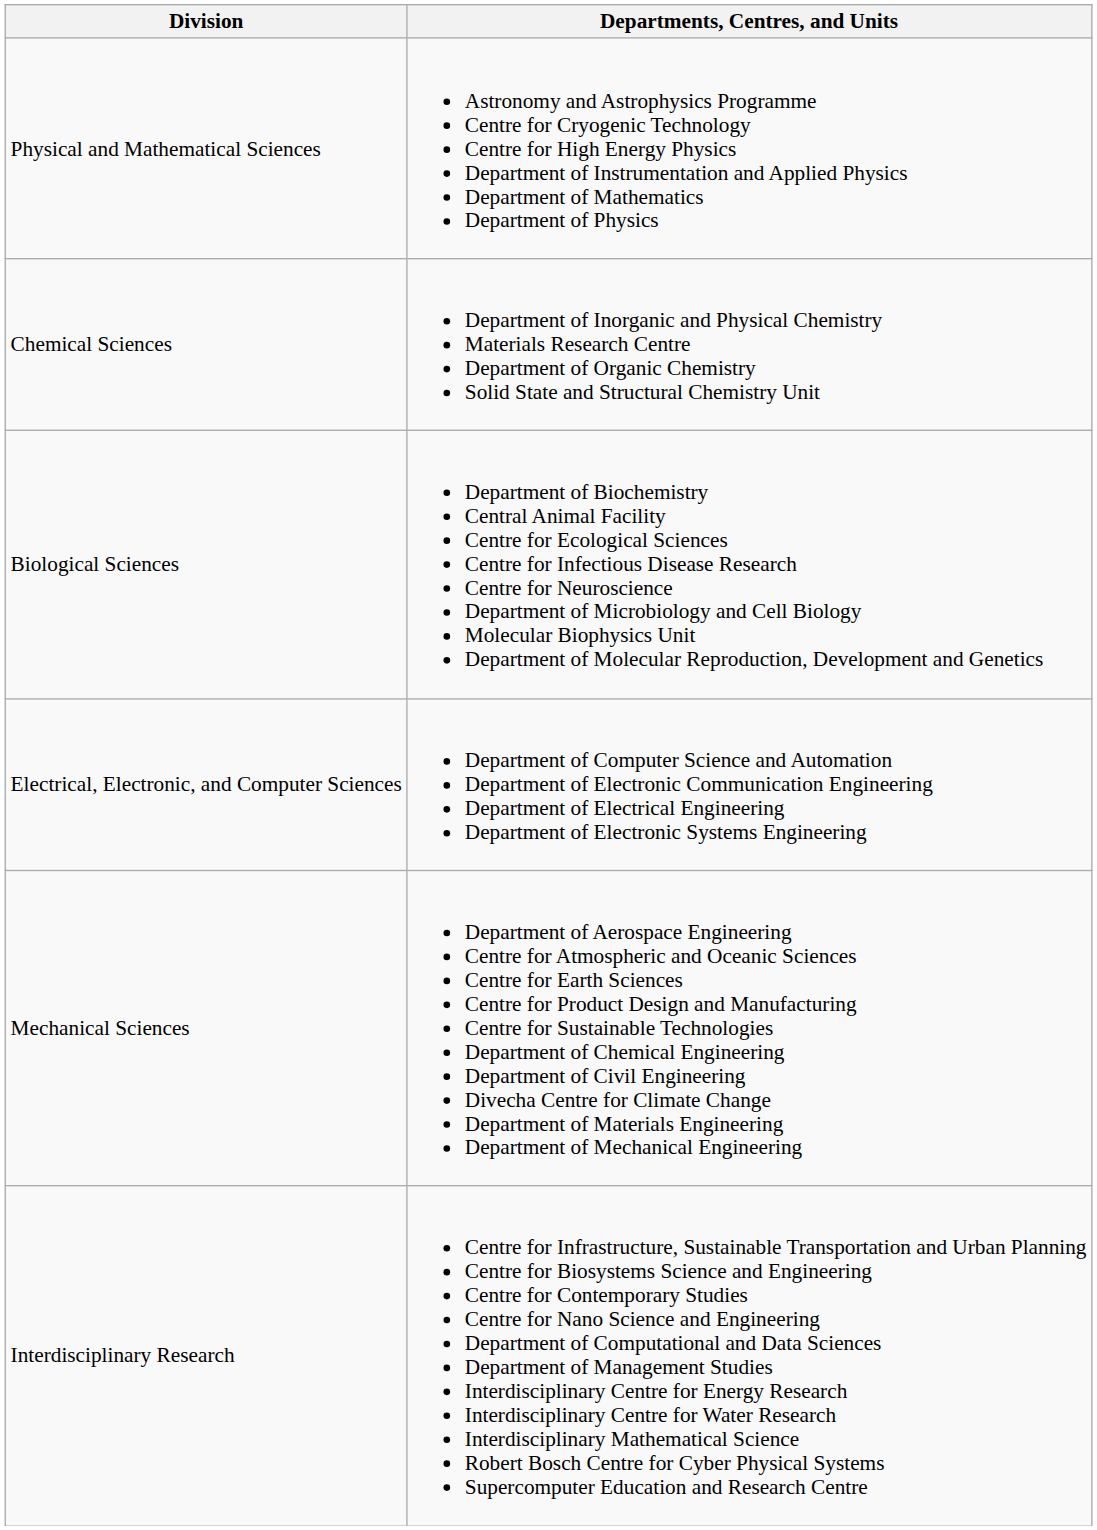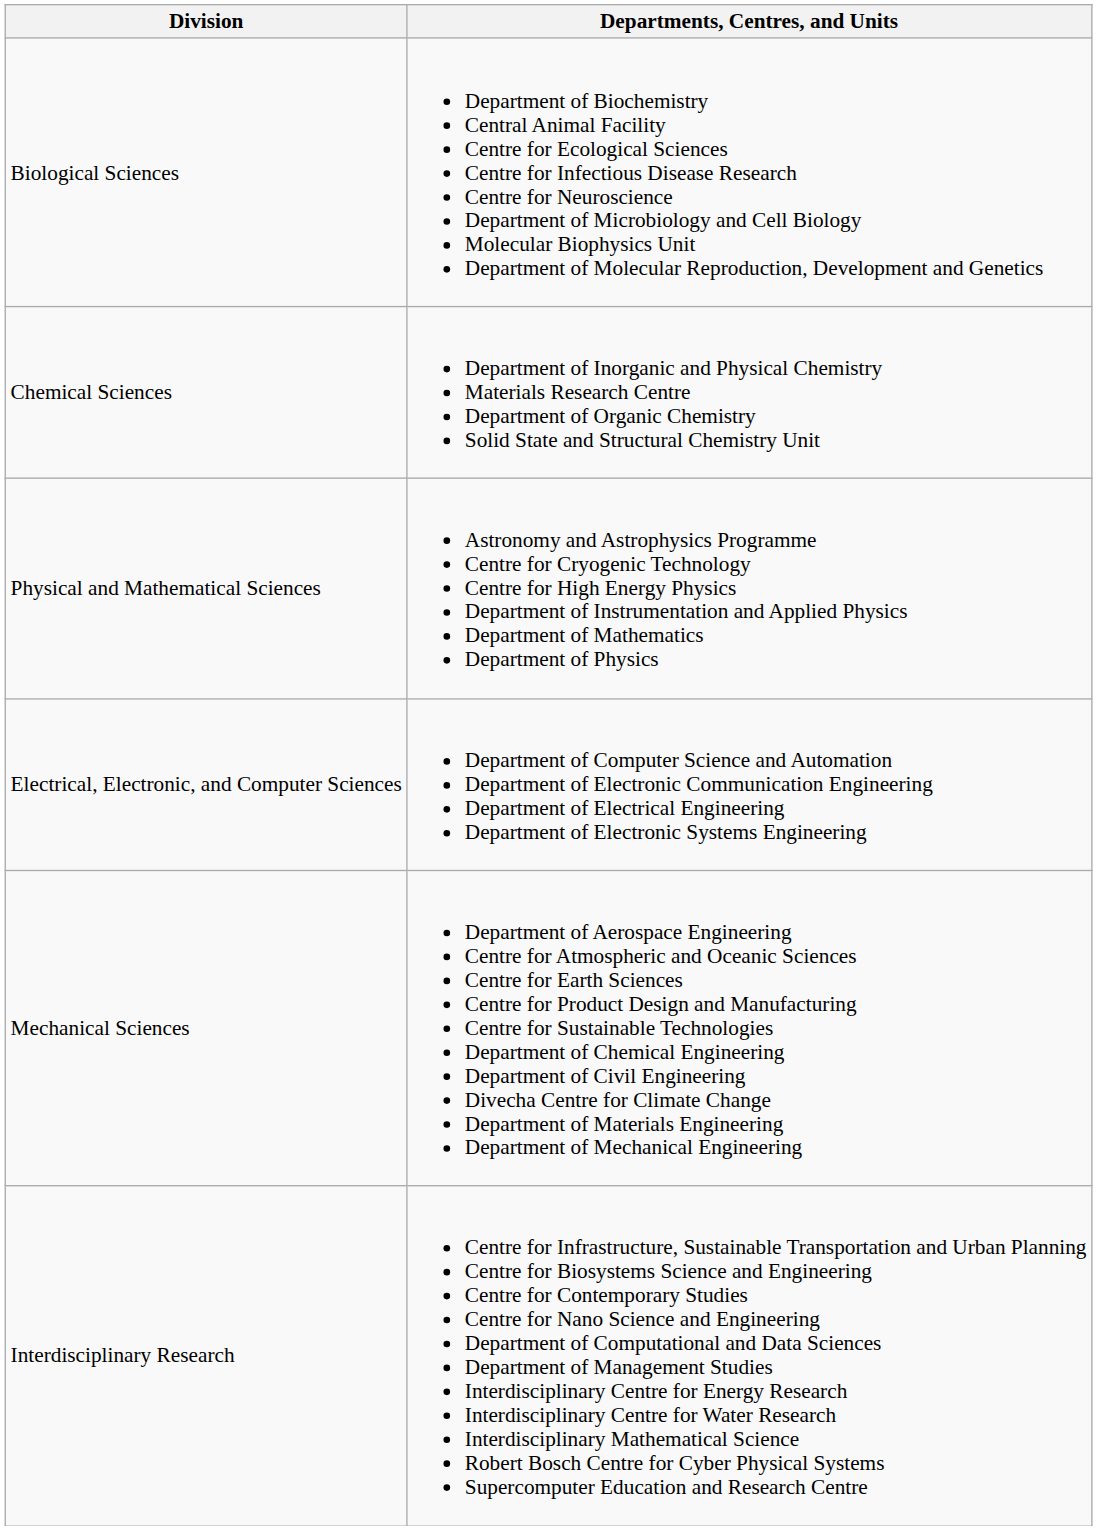rows swapped: Biological Sciences <-> Physical and Mathematical Sciences
